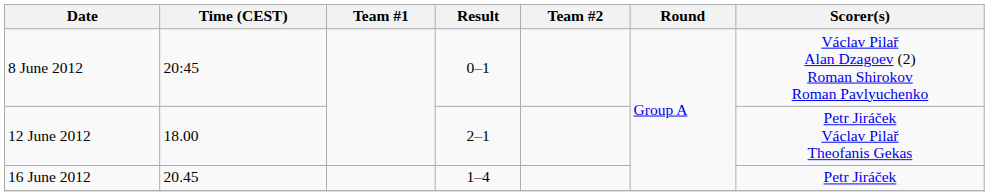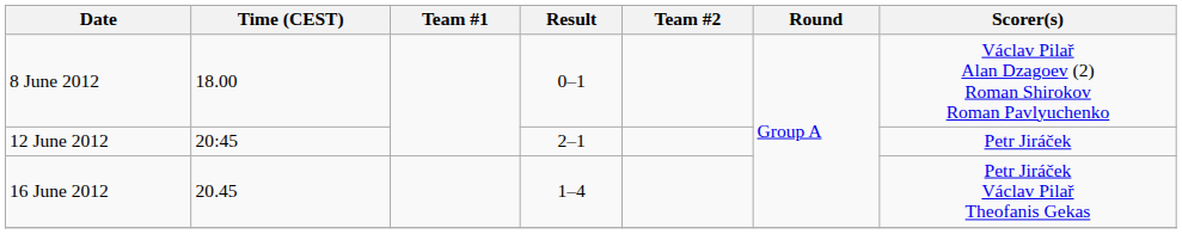8 June 2012 | Time (CEST): 20:45 -> 18.00
12 June 2012 | Time (CEST): 18.00 -> 20:45
12 June 2012 | Scorer(s): Petr Jiráček Václav Pilař Theofanis Gekas -> Petr Jiráček
16 June 2012 | Scorer(s): Petr Jiráček -> Petr Jiráček Václav Pilař Theofanis Gekas
